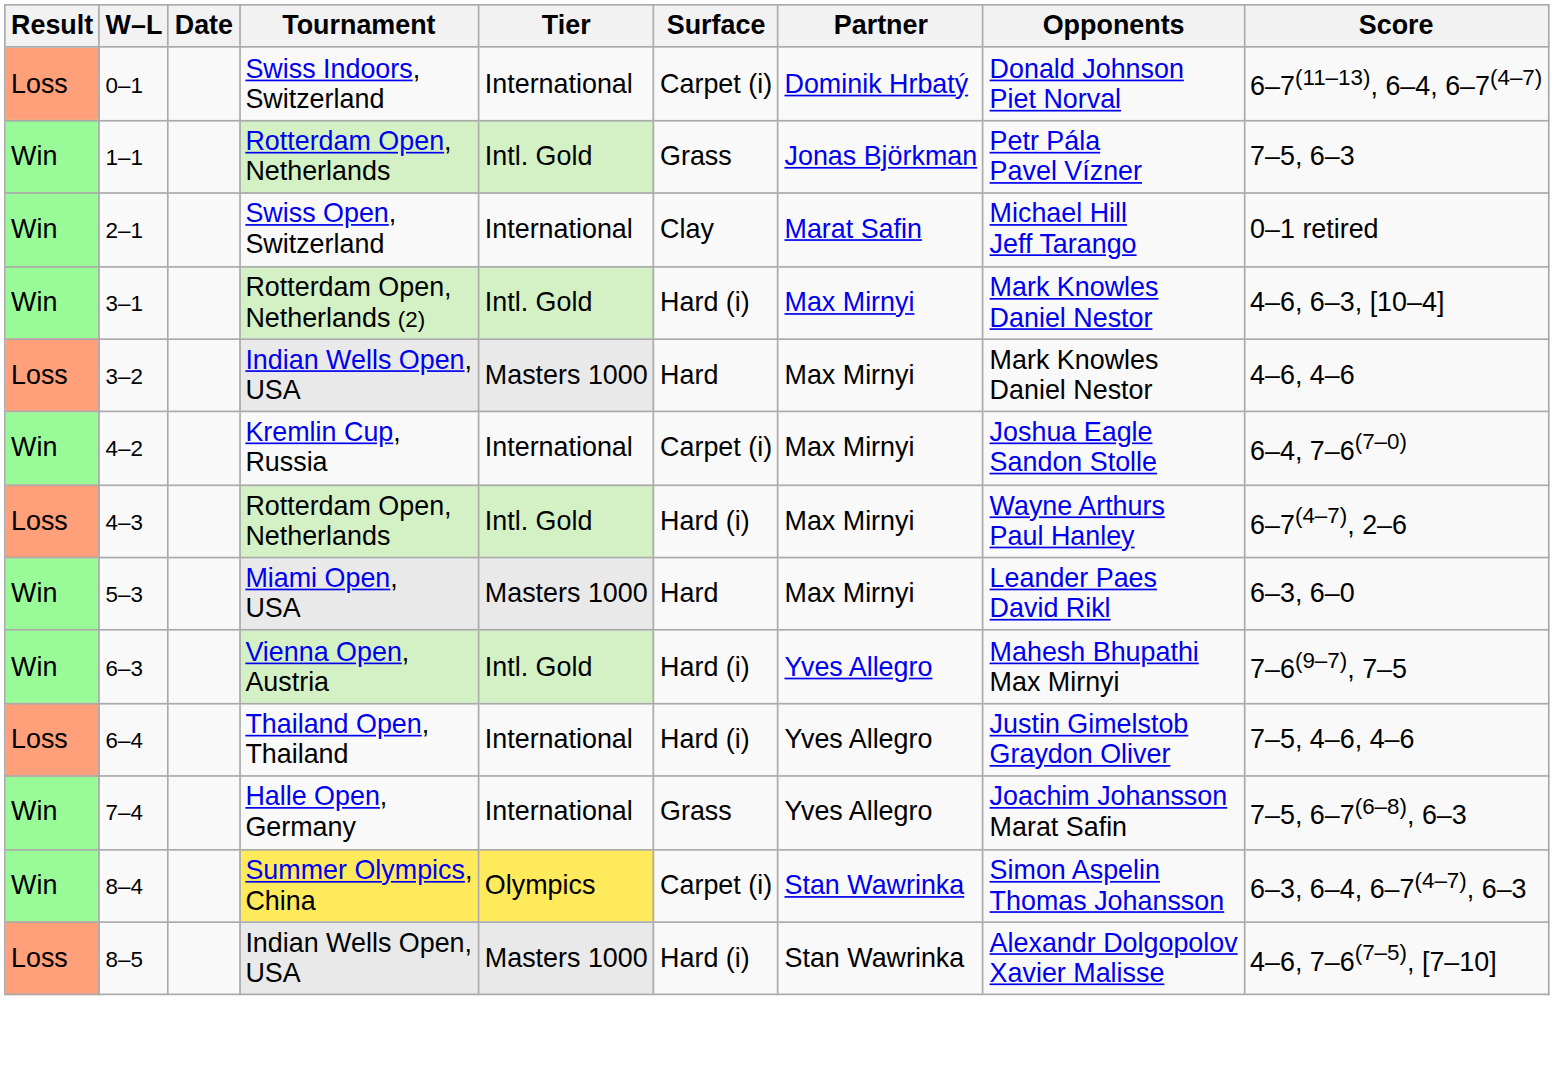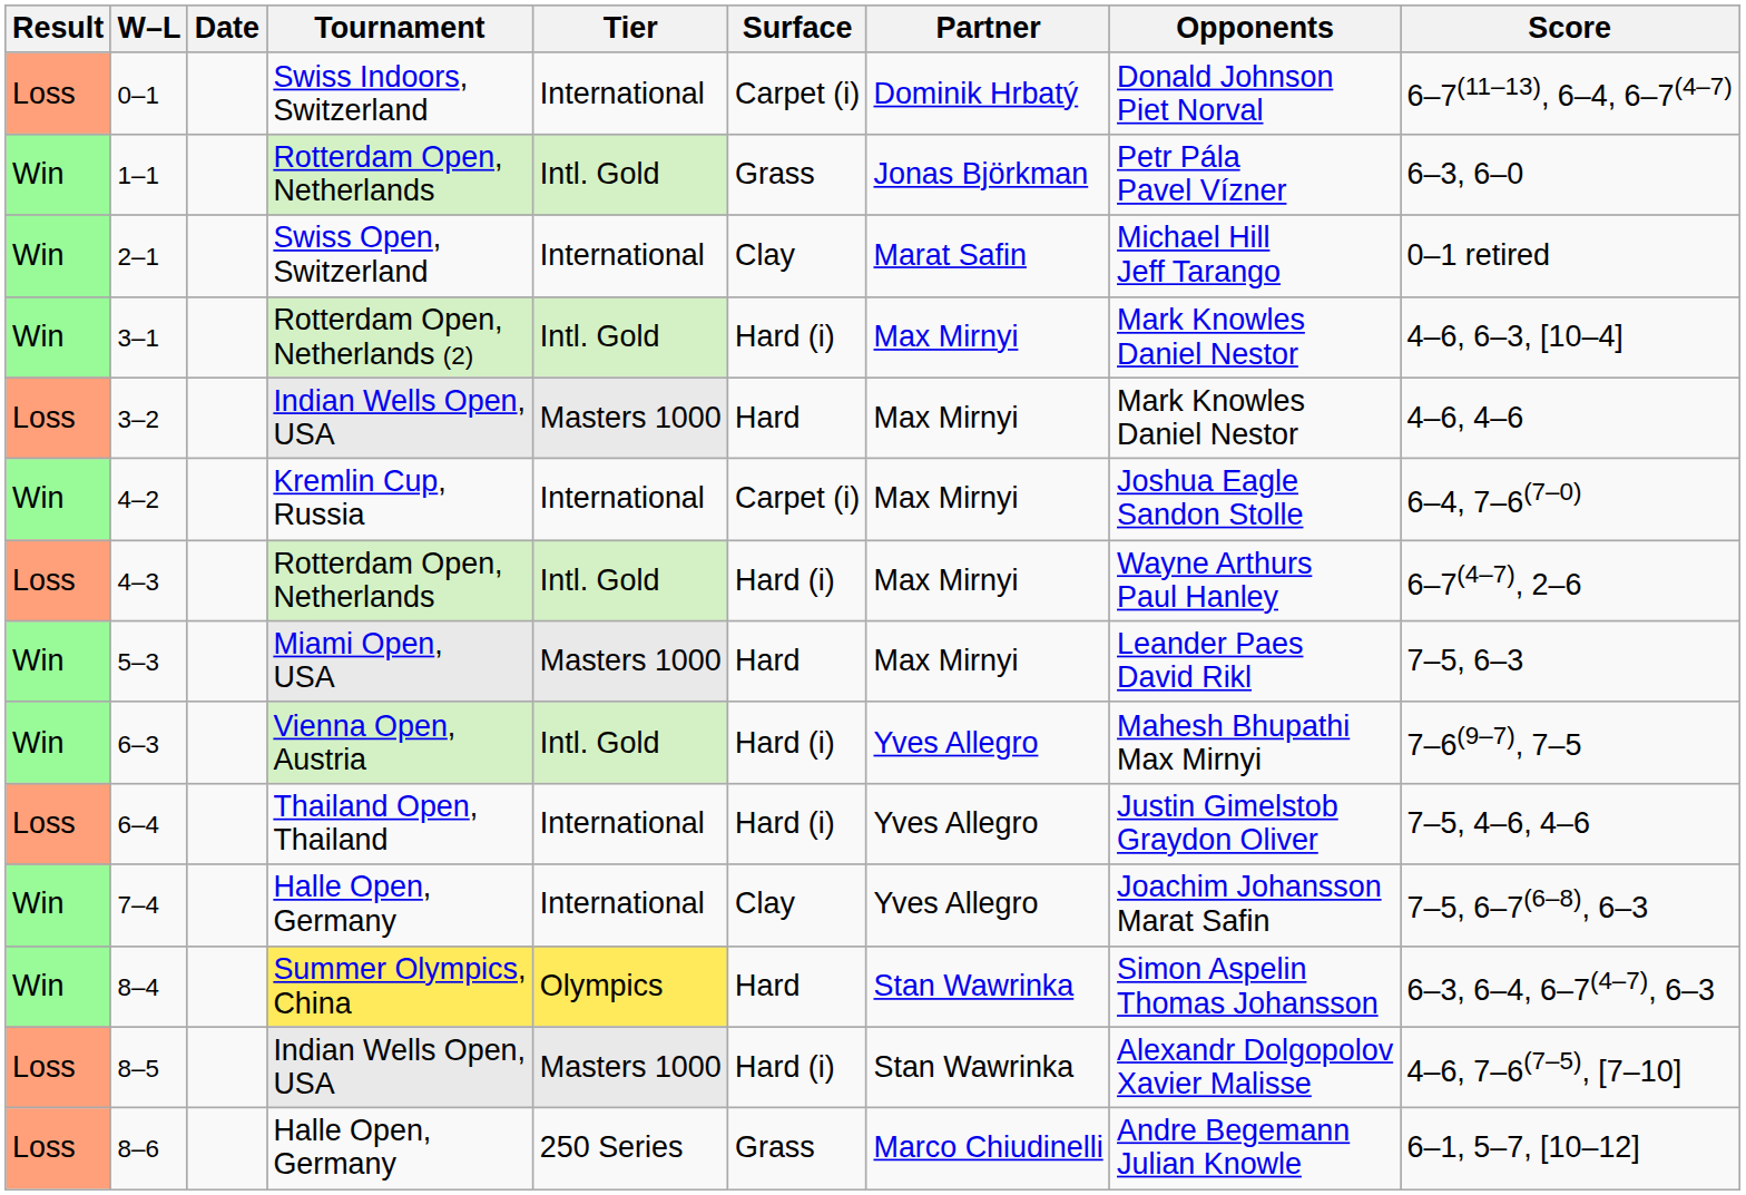1–1 | Score: 7–5, 6–3 -> 6–3, 6–0
5–3 | Score: 6–3, 6–0 -> 7–5, 6–3
7–4 | Surface: Grass -> Clay
8–4 | Surface: Carpet (i) -> Hard
+ row: Loss | 8–6 | Halle Open, Germany | 250 Series | Grass | Marco Chiudinelli | Andre Begemann Julian Knowle | 6–1, 5–7, [10–12]
